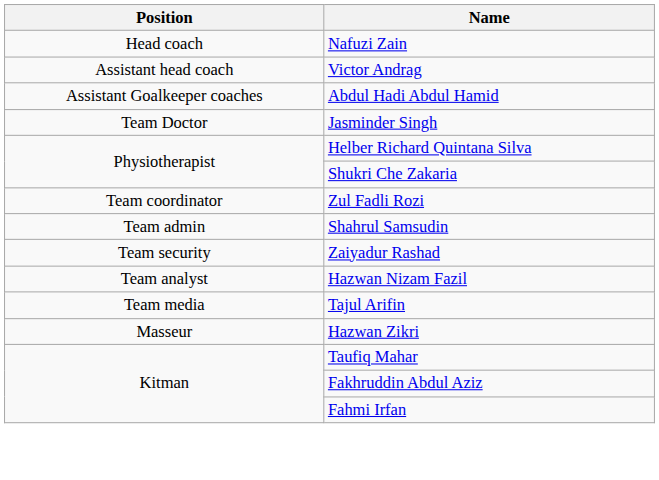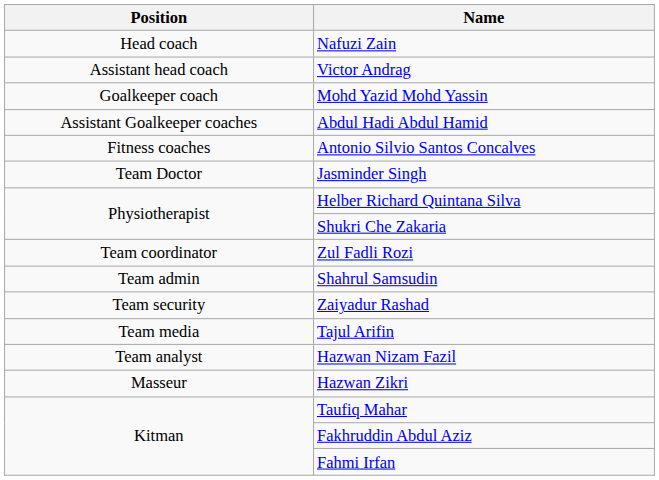+ row: Goalkeeper coach | Mohd Yazid Mohd Yassin
+ row: Fitness coaches | Antonio Silvio Santos Concalves
rows swapped: Tajul Arifin <-> Hazwan Nizam Fazil
